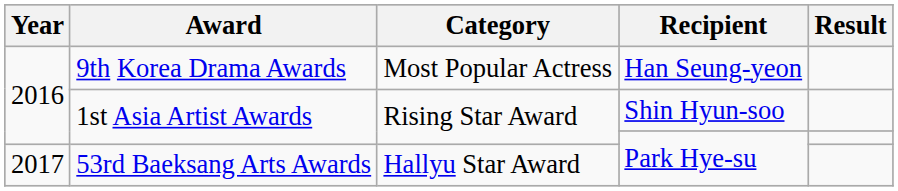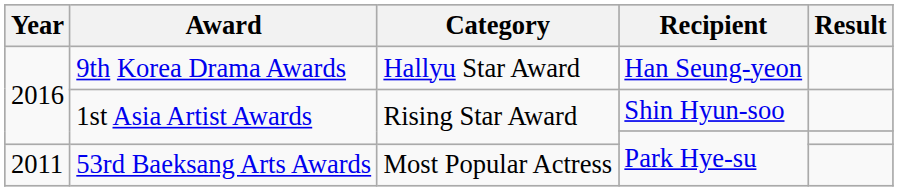9th Korea Drama Awards | Category: Most Popular Actress -> Hallyu Star Award
53rd Baeksang Arts Awards | Year: 2017 -> 2011
53rd Baeksang Arts Awards | Category: Hallyu Star Award -> Most Popular Actress
